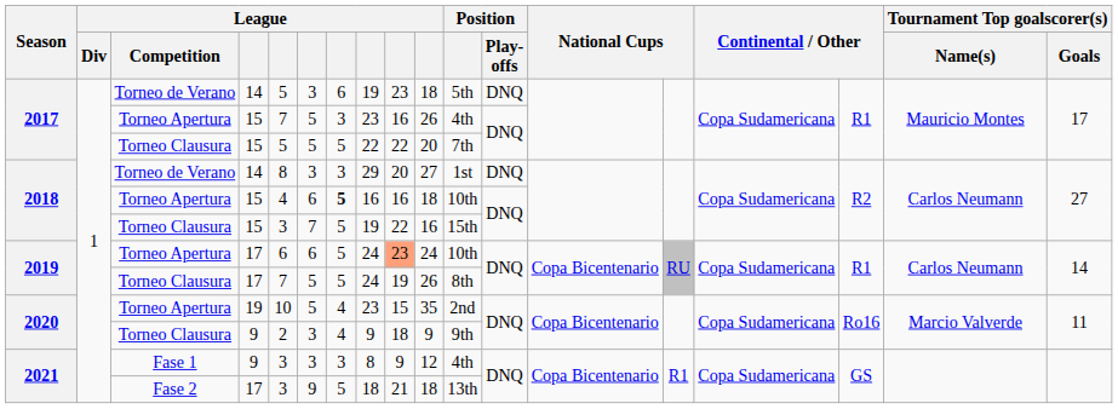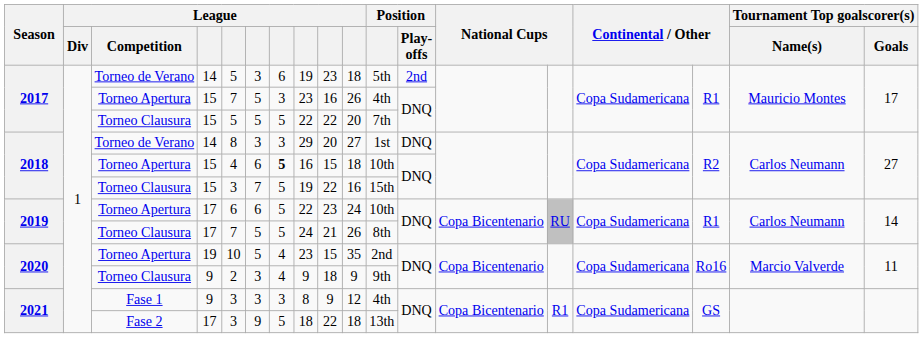2017 / Torneo de Verano | Position / Play-offs: DNQ -> 2nd
2018 / Torneo Apertura | column 9: 16 -> 15
2019 / Torneo Apertura | column 8: 24 -> 22
2019 / Torneo Apertura | column 9: lightsalmon background -> no background
2019 / Torneo Clausura | column 9: 19 -> 21
2021 / Fase 2 | column 9: 21 -> 22
